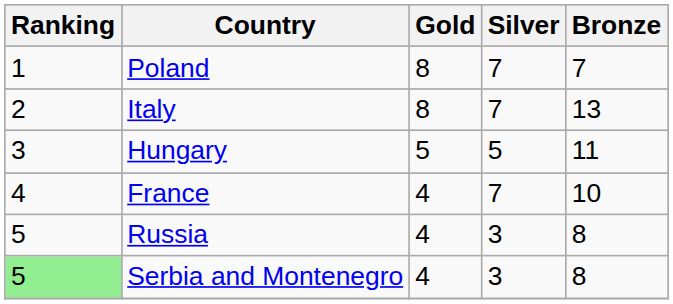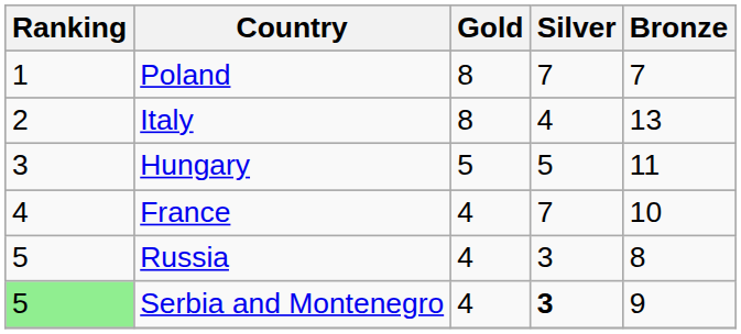Italy | Silver: 7 -> 4
Serbia and Montenegro | Silver: normal -> bold
Serbia and Montenegro | Bronze: 8 -> 9
